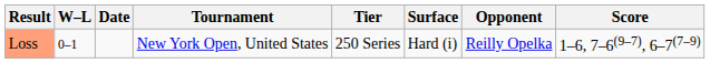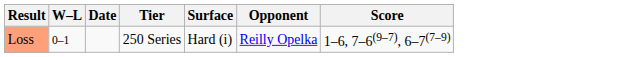- column: Tournament | New York Open, United States
